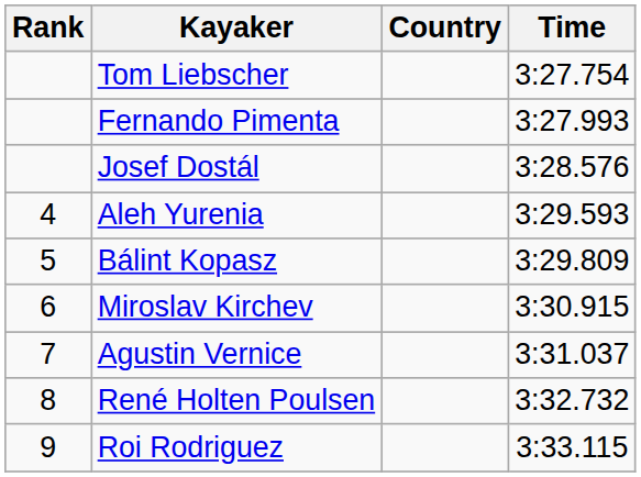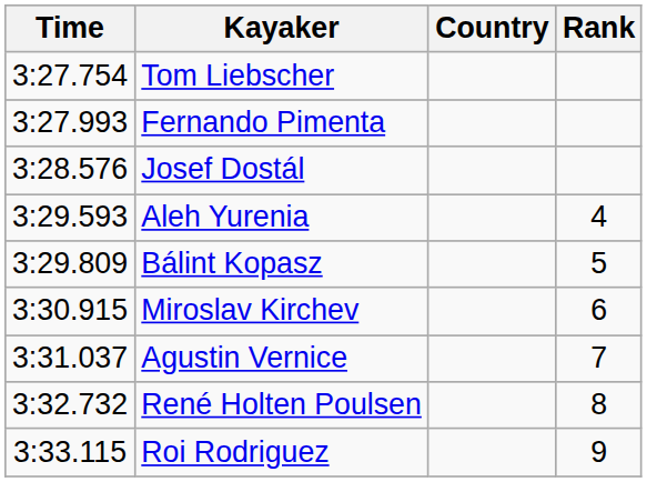columns swapped: Rank <-> Time
